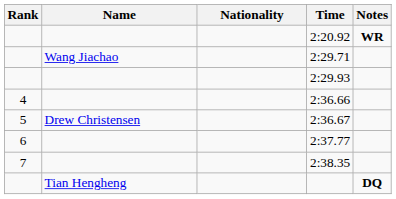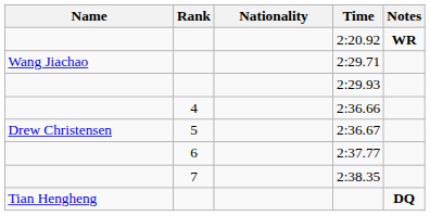columns swapped: Rank <-> Name
